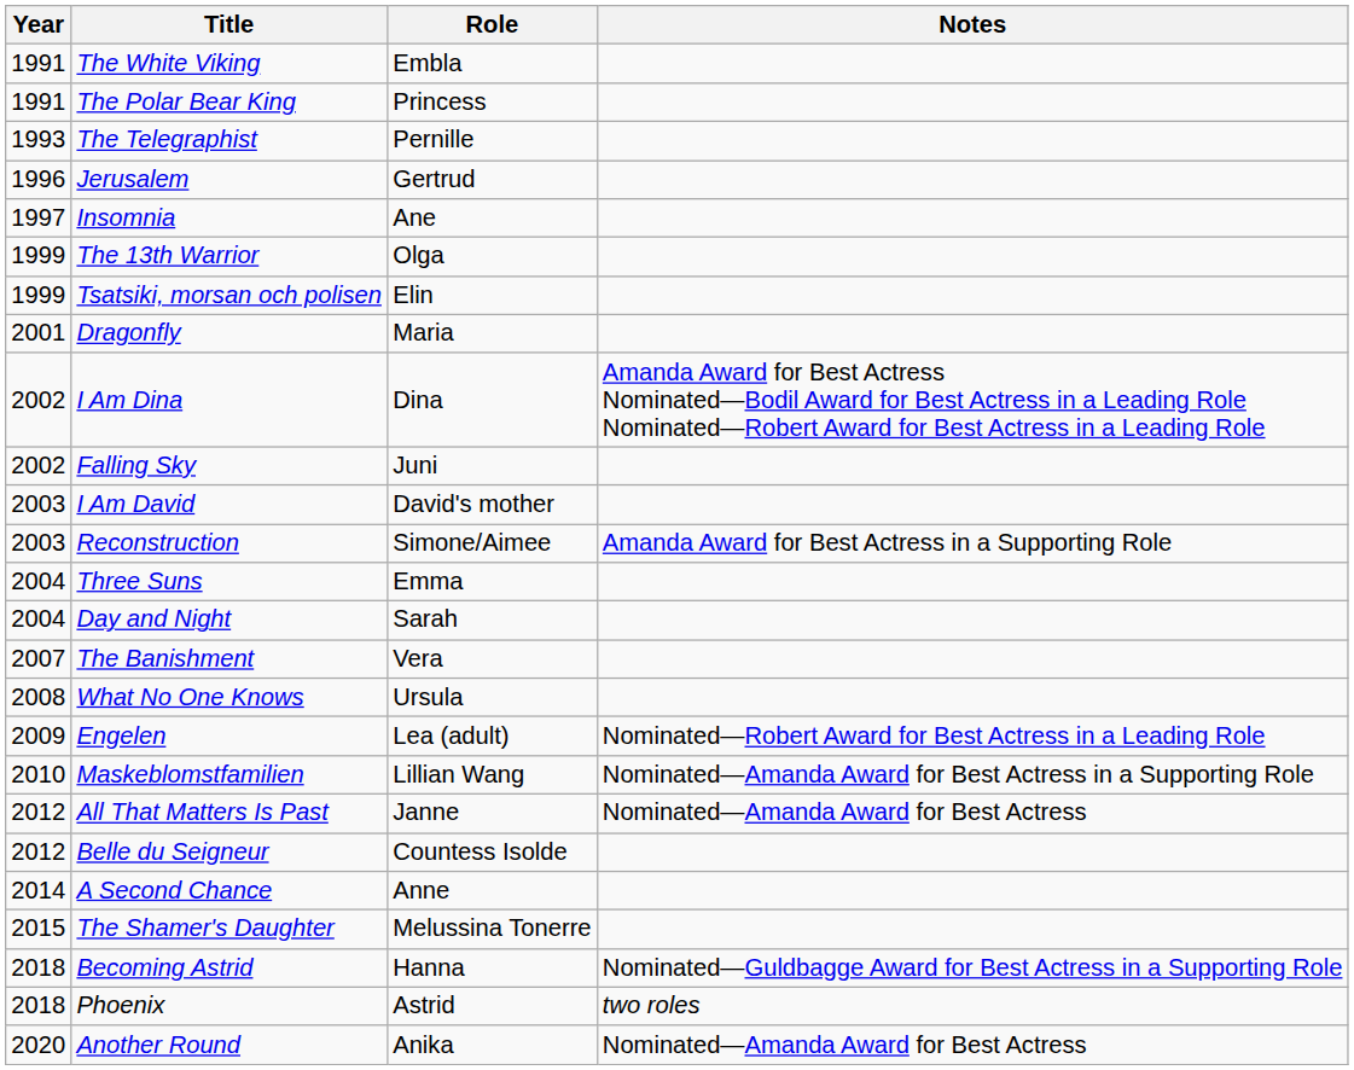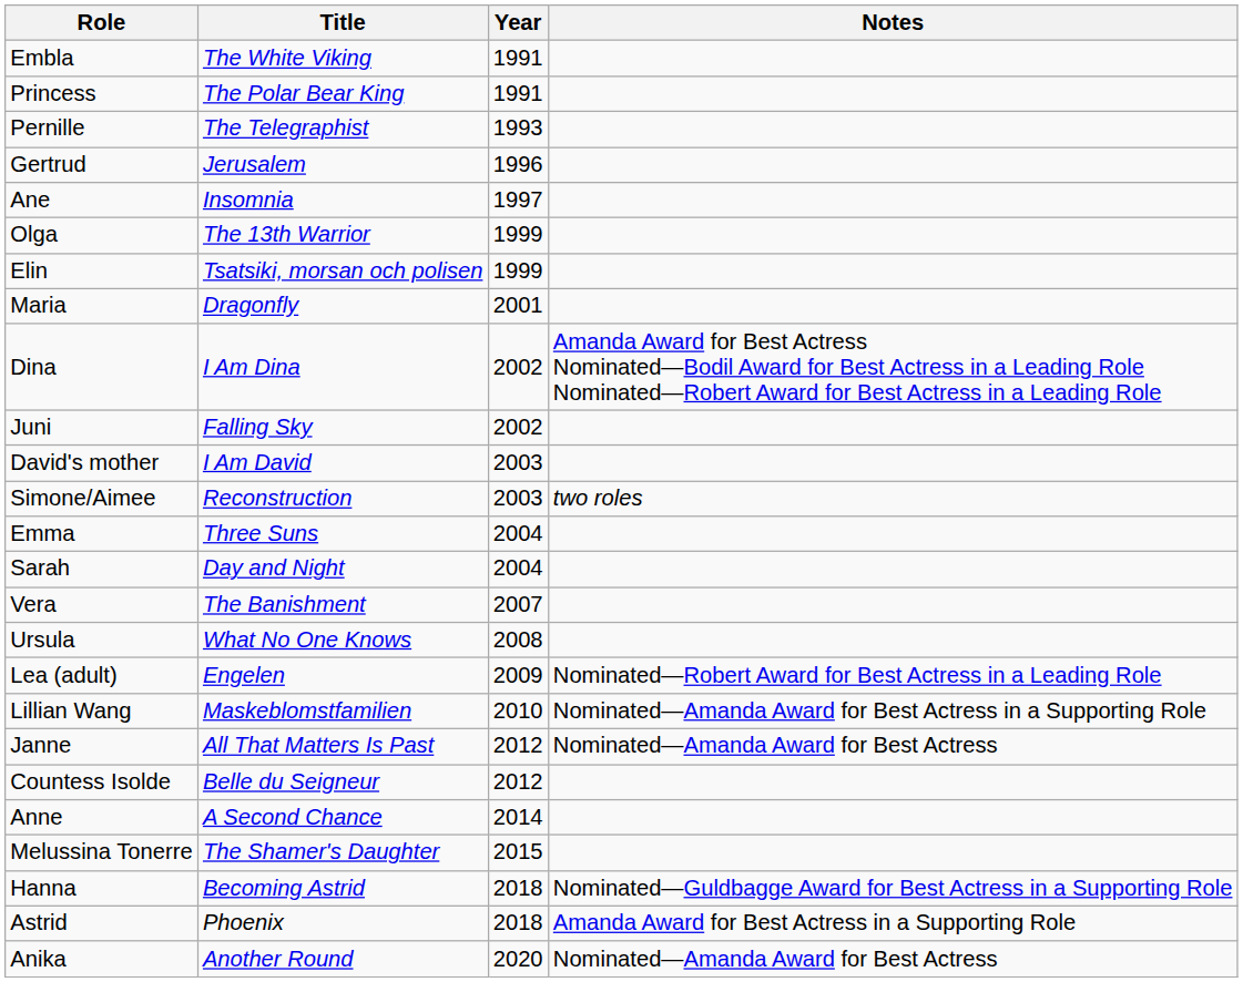columns swapped: Year <-> Role
Reconstruction | Notes: Amanda Award for Best Actress in a Supporting Role -> two roles
Phoenix | Notes: two roles -> Amanda Award for Best Actress in a Supporting Role
